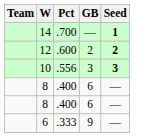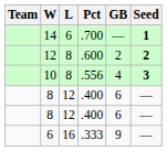+ column: L | 6 | 8 | 8 | 12 | 12 | 16
10 | GB: 3 -> 4
